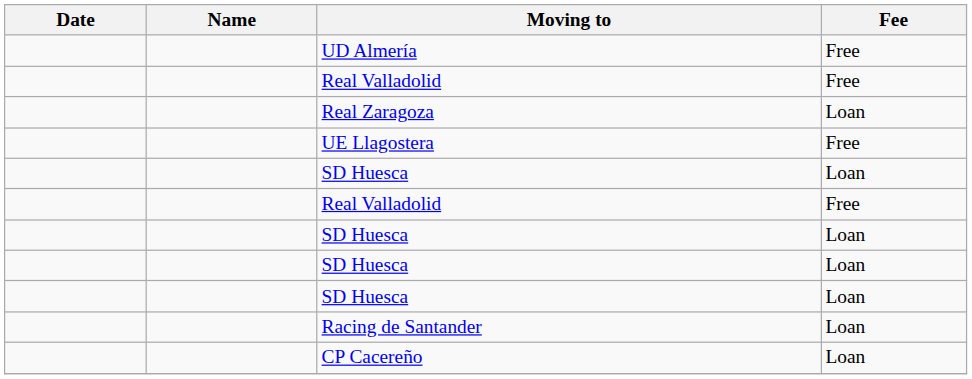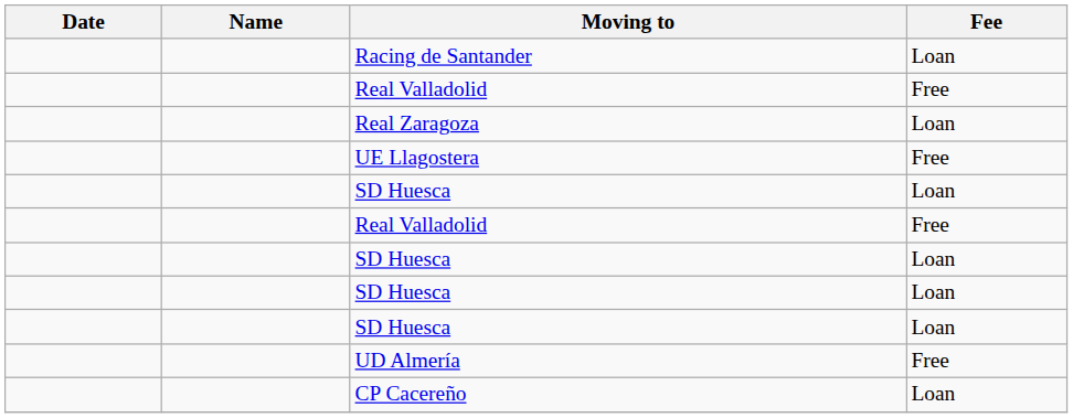rows swapped: UD Almería <-> Racing de Santander
